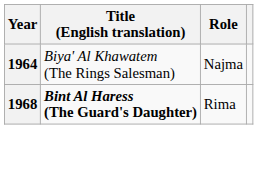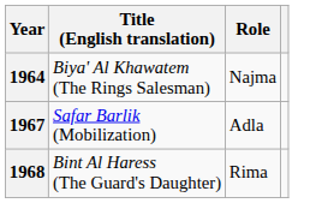+ row: 1967 | Safar Barlik (Mobilization) | Adla
1968 | Title (English translation): bold -> normal
